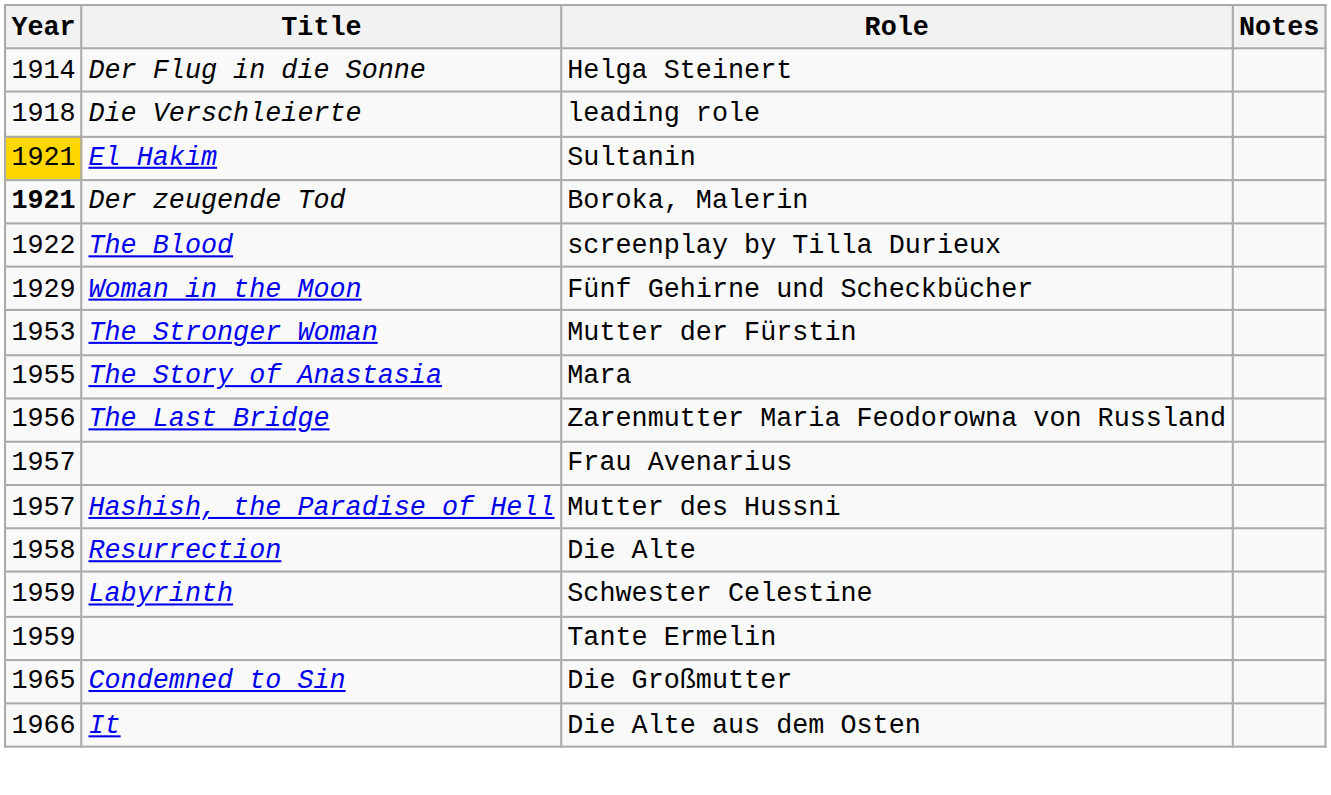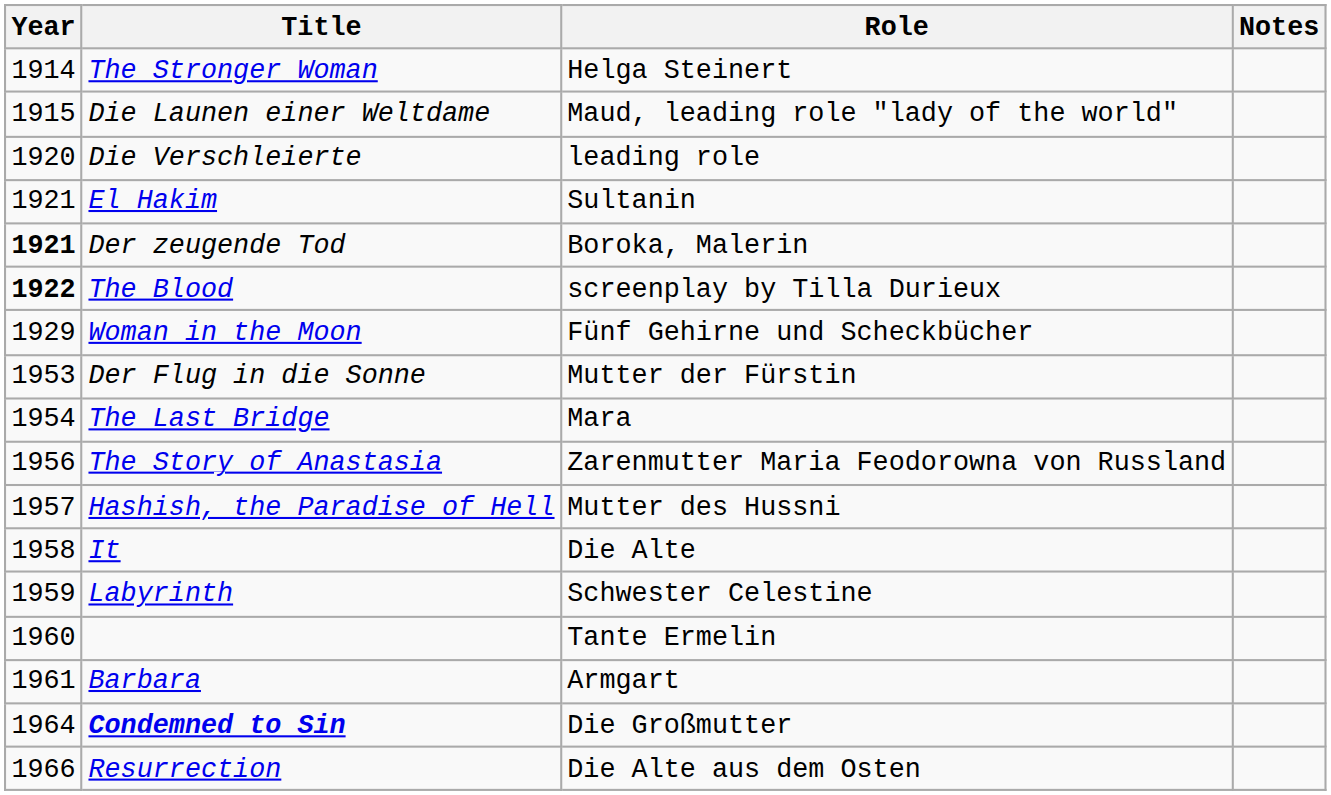Helga Steinert | Title: Der Flug in die Sonne -> The Stronger Woman
+ row: 1915 | Die Launen einer Weltdame | Maud, leading role "lady of the world"
leading role | Year: 1918 -> 1920
Sultanin | Year: gold background -> no background
screenplay by Tilla Durieux | Year: normal -> bold
Mutter der Fürstin | Title: The Stronger Woman -> Der Flug in die Sonne
Mara | Year: 1955 -> 1954
Mara | Title: The Story of Anastasia -> The Last Bridge
Zarenmutter Maria Feodorowna von Russland | Title: The Last Bridge -> The Story of Anastasia
- row: 1957 | Frau Avenarius
Die Alte | Title: Resurrection -> It
Tante Ermelin | Year: 1959 -> 1960
+ row: 1961 | Barbara | Armgart
Die Großmutter | Year: 1965 -> 1964
Die Großmutter | Title: normal -> bold
Die Alte aus dem Osten | Title: It -> Resurrection
